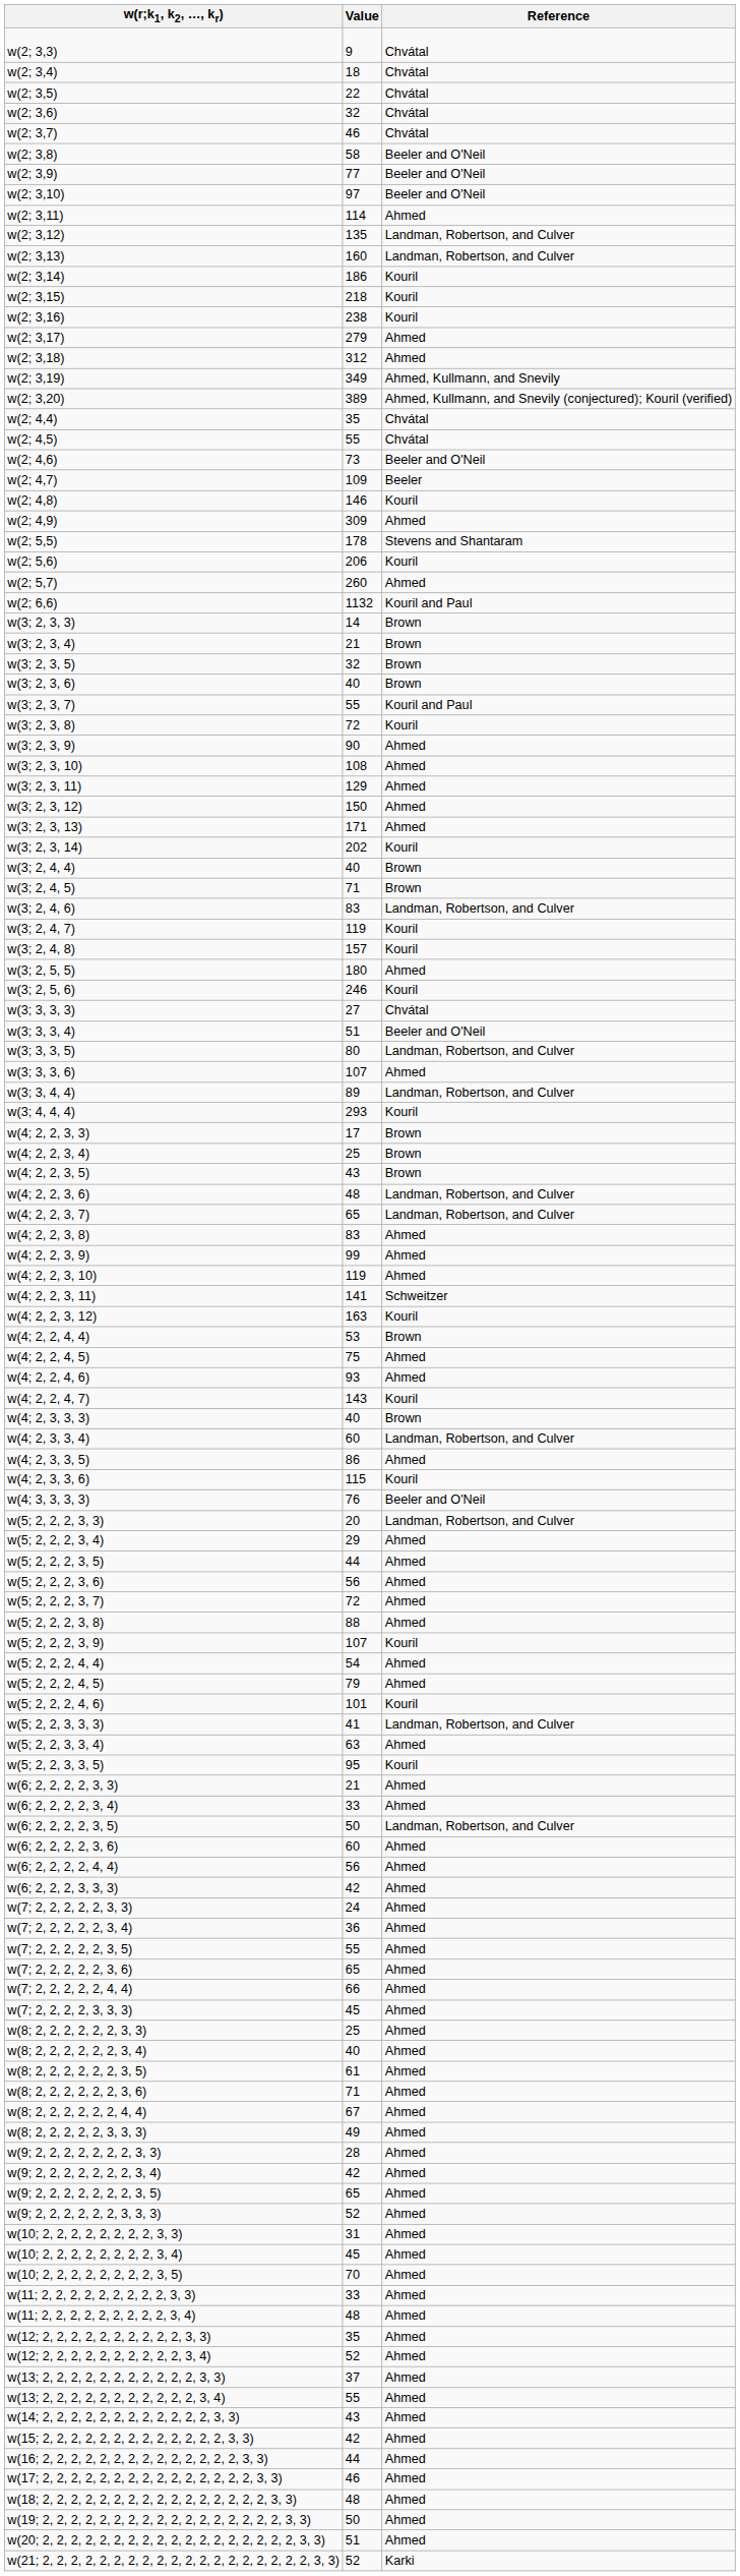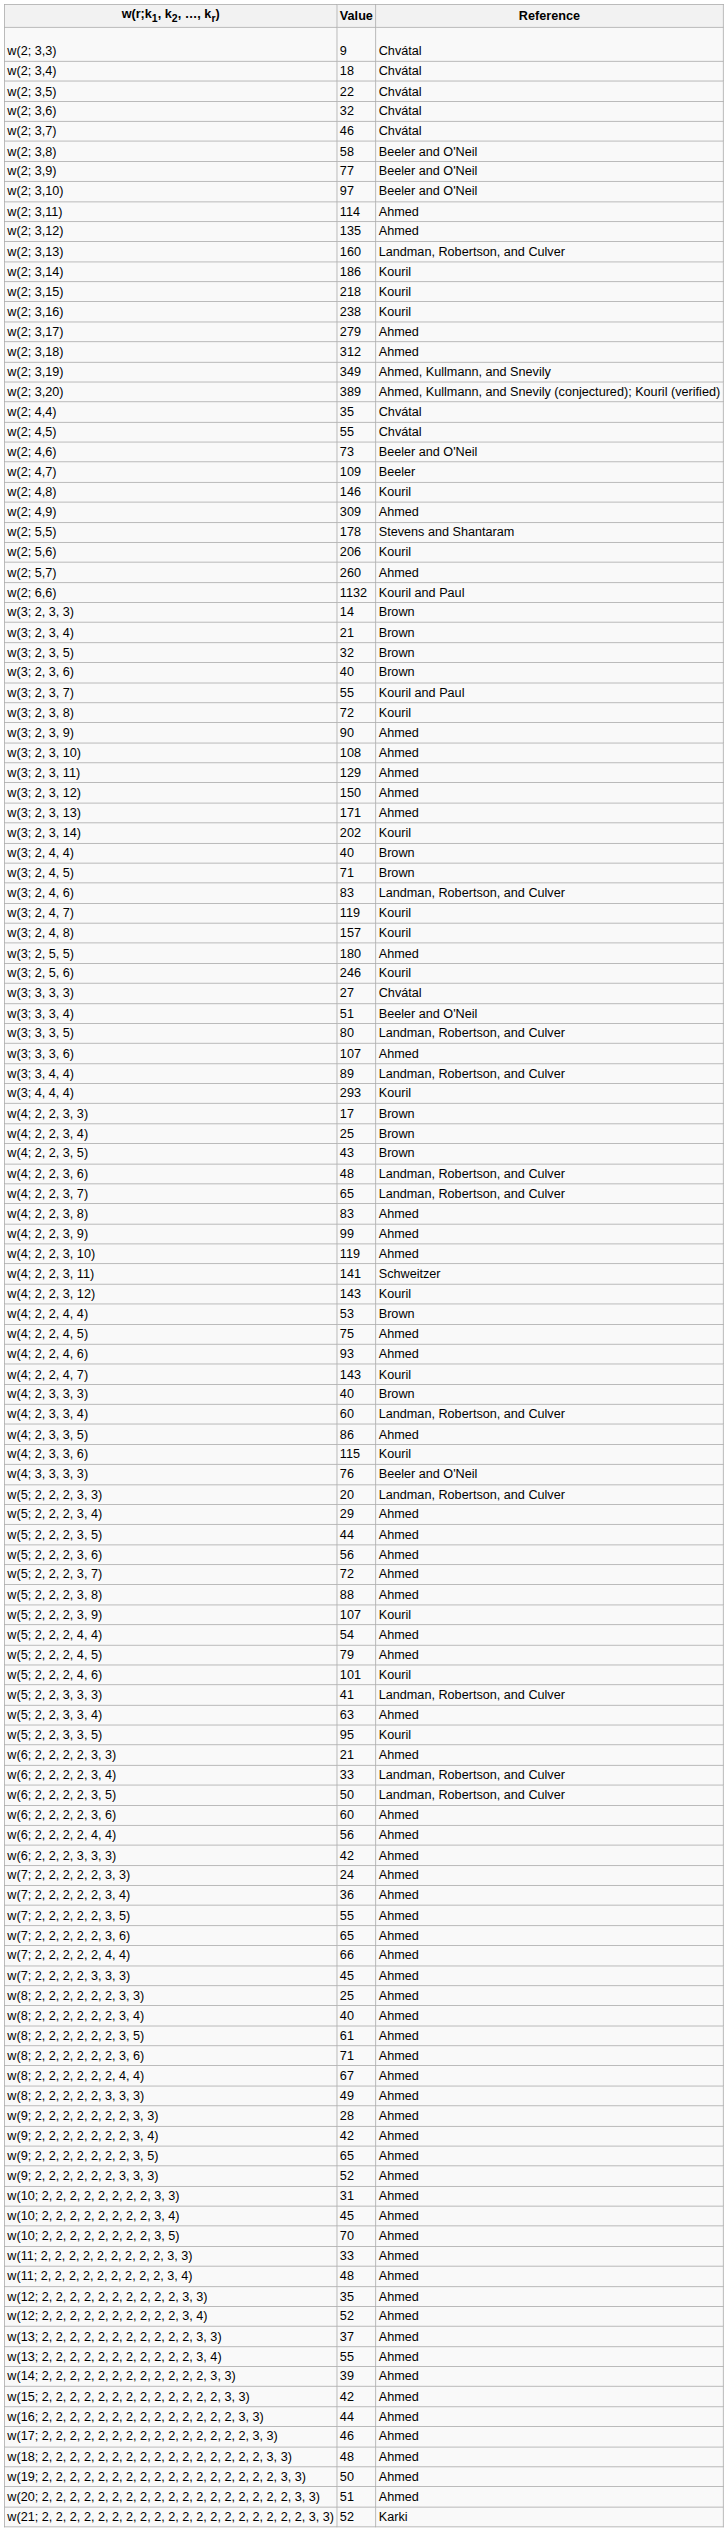w(2; 3,12) | Reference: Landman, Robertson, and Culver -> Ahmed
w(4; 2, 2, 3, 12) | Value: 163 -> 143
w(6; 2, 2, 2, 2, 3, 4) | Reference: Ahmed -> Landman, Robertson, and Culver
w(14; 2, 2, 2, 2, 2, 2, 2, 2, 2, 2, 2, 2, 3, 3) | Value: 43 -> 39
